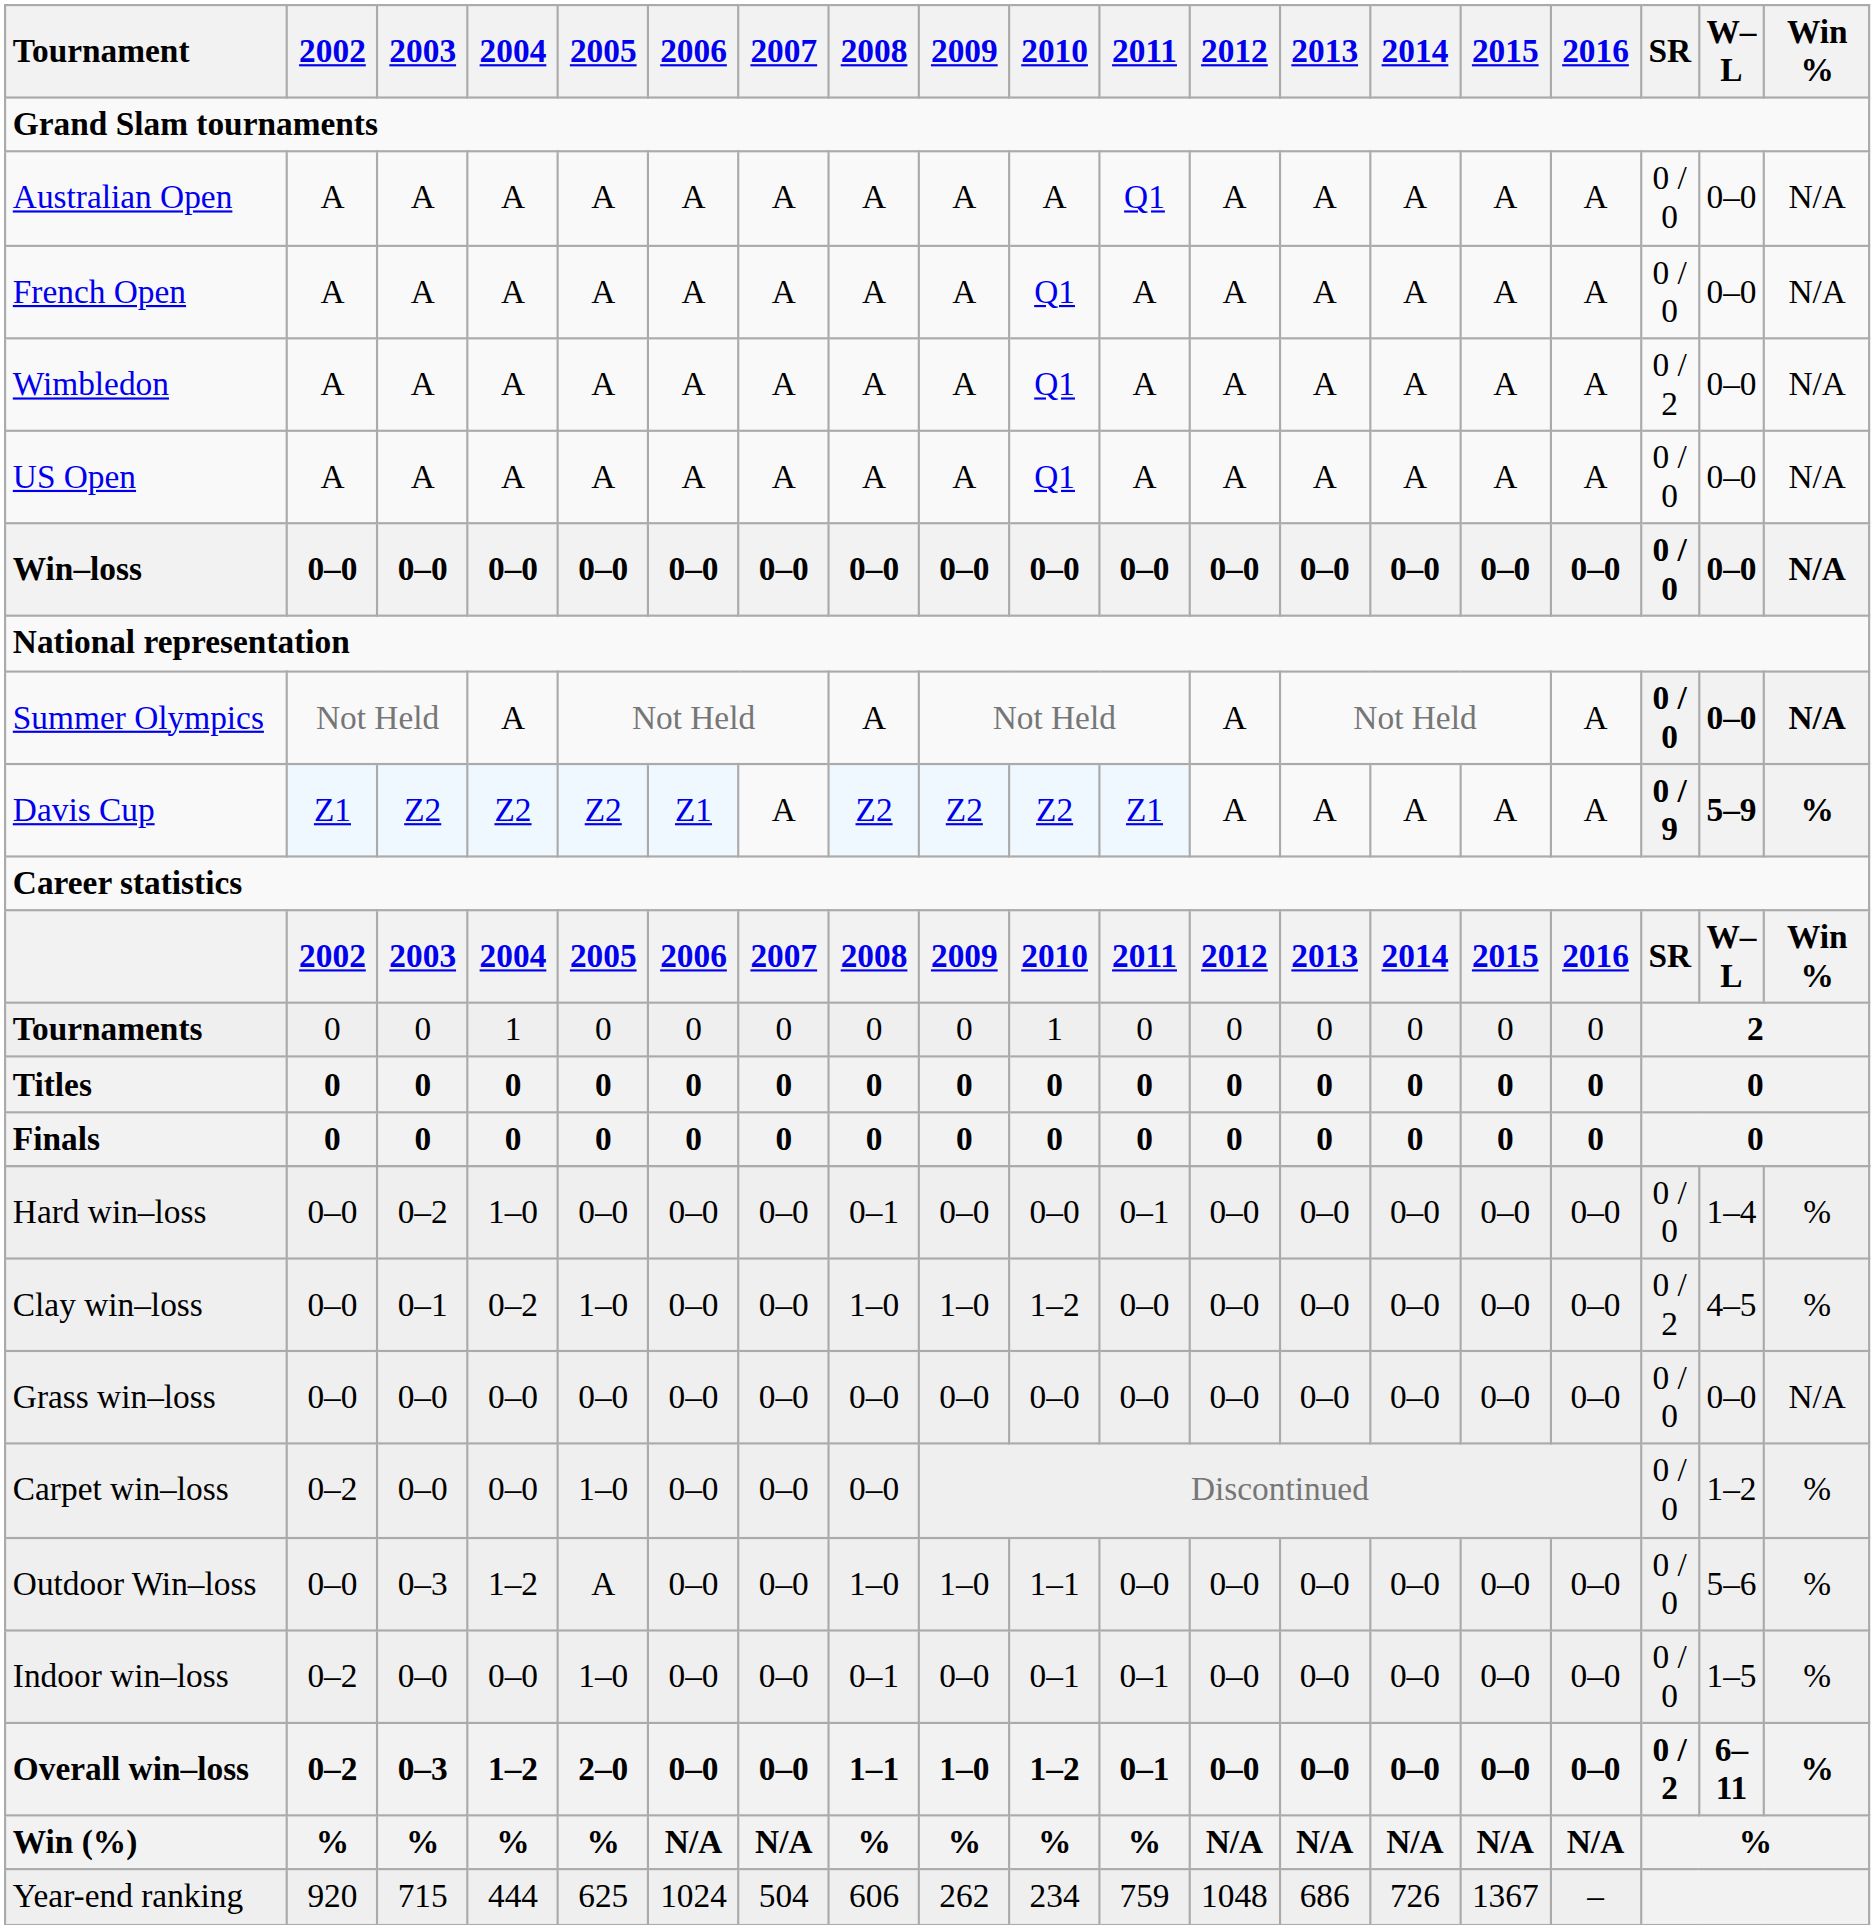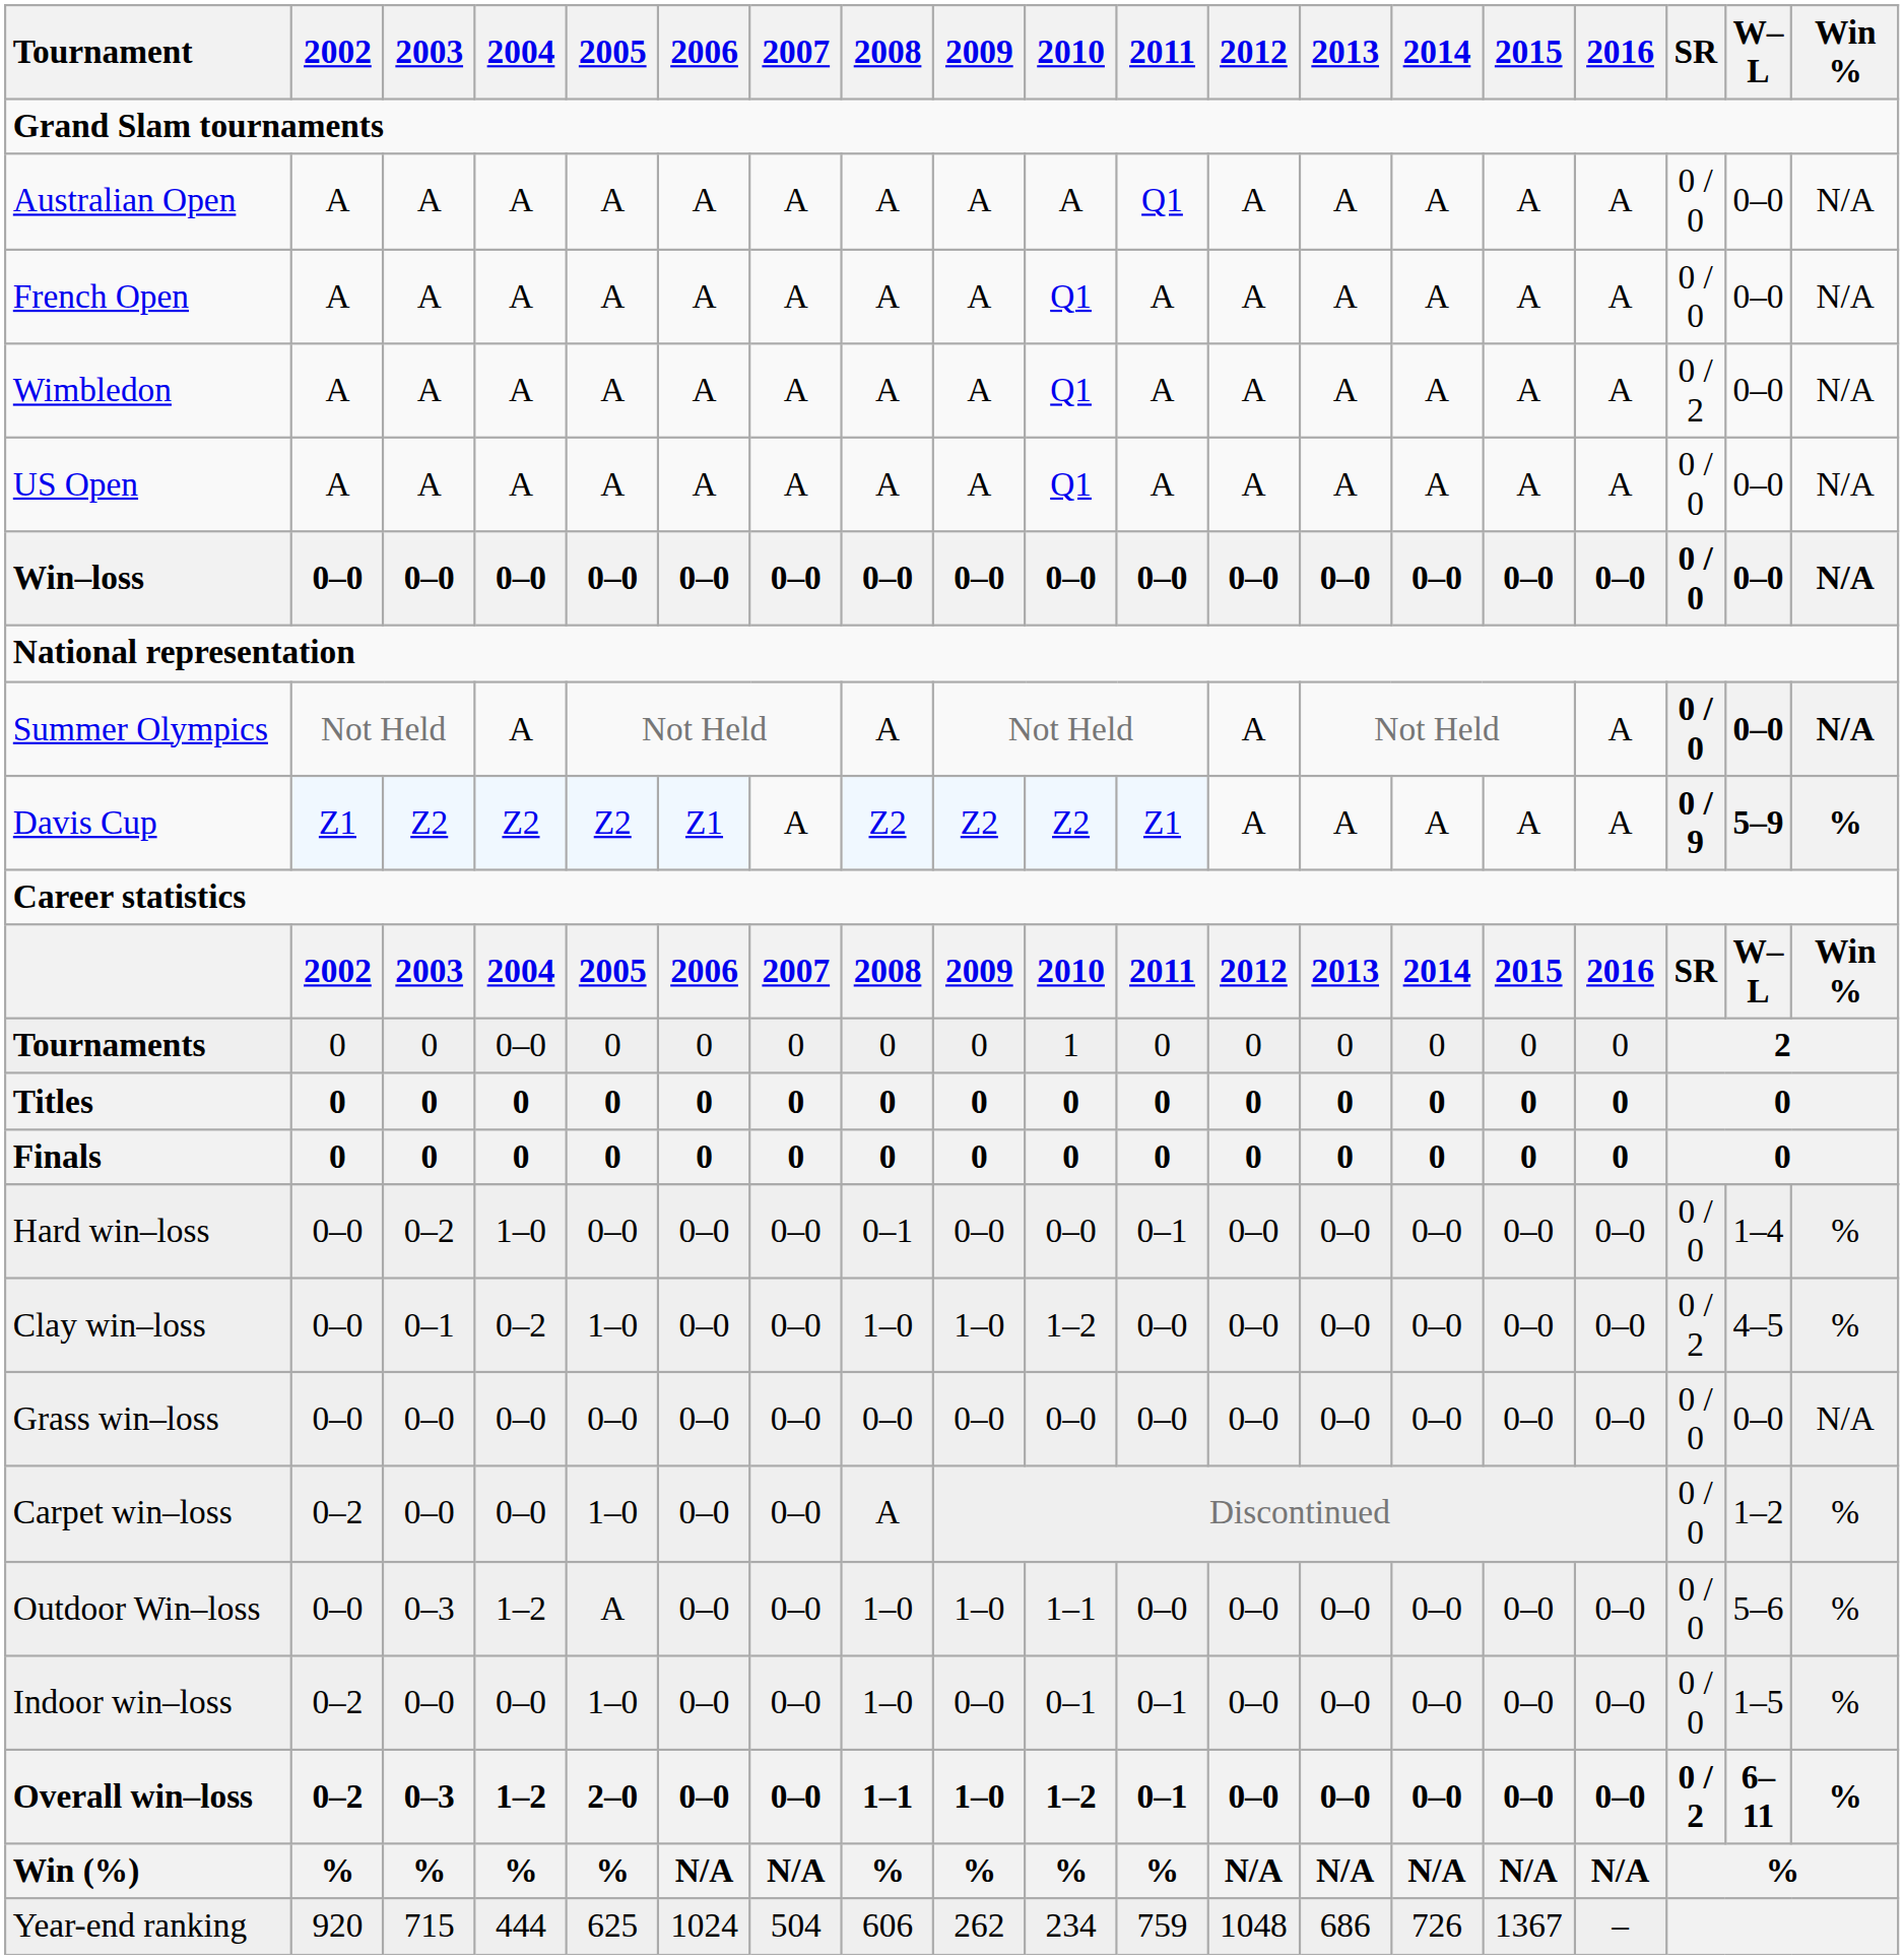Tournaments | 2004: 1 -> 0–0
Carpet win–loss | 2008: 0–0 -> A
Indoor win–loss | 2008: 0–1 -> 1–0
